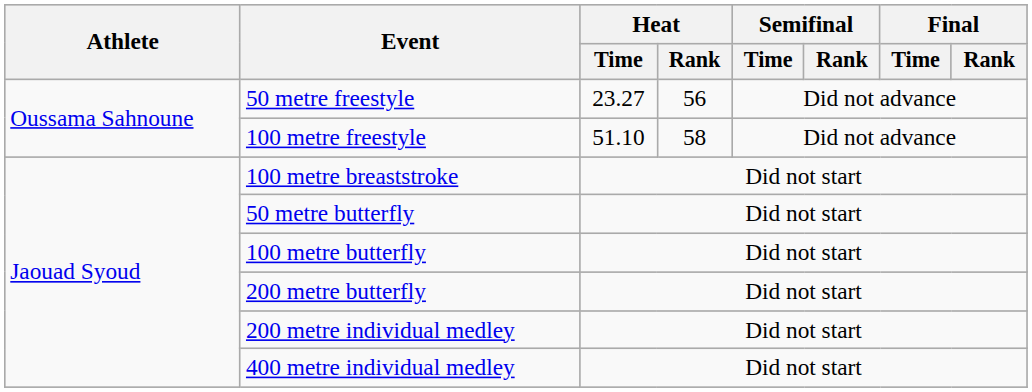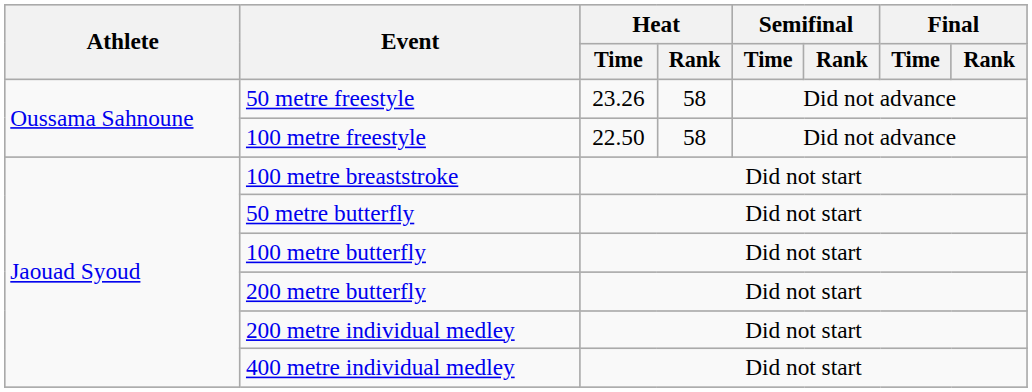50 metre freestyle | Heat / Time: 23.27 -> 23.26
50 metre freestyle | Heat / Rank: 56 -> 58
100 metre freestyle | Heat / Time: 51.10 -> 22.50
